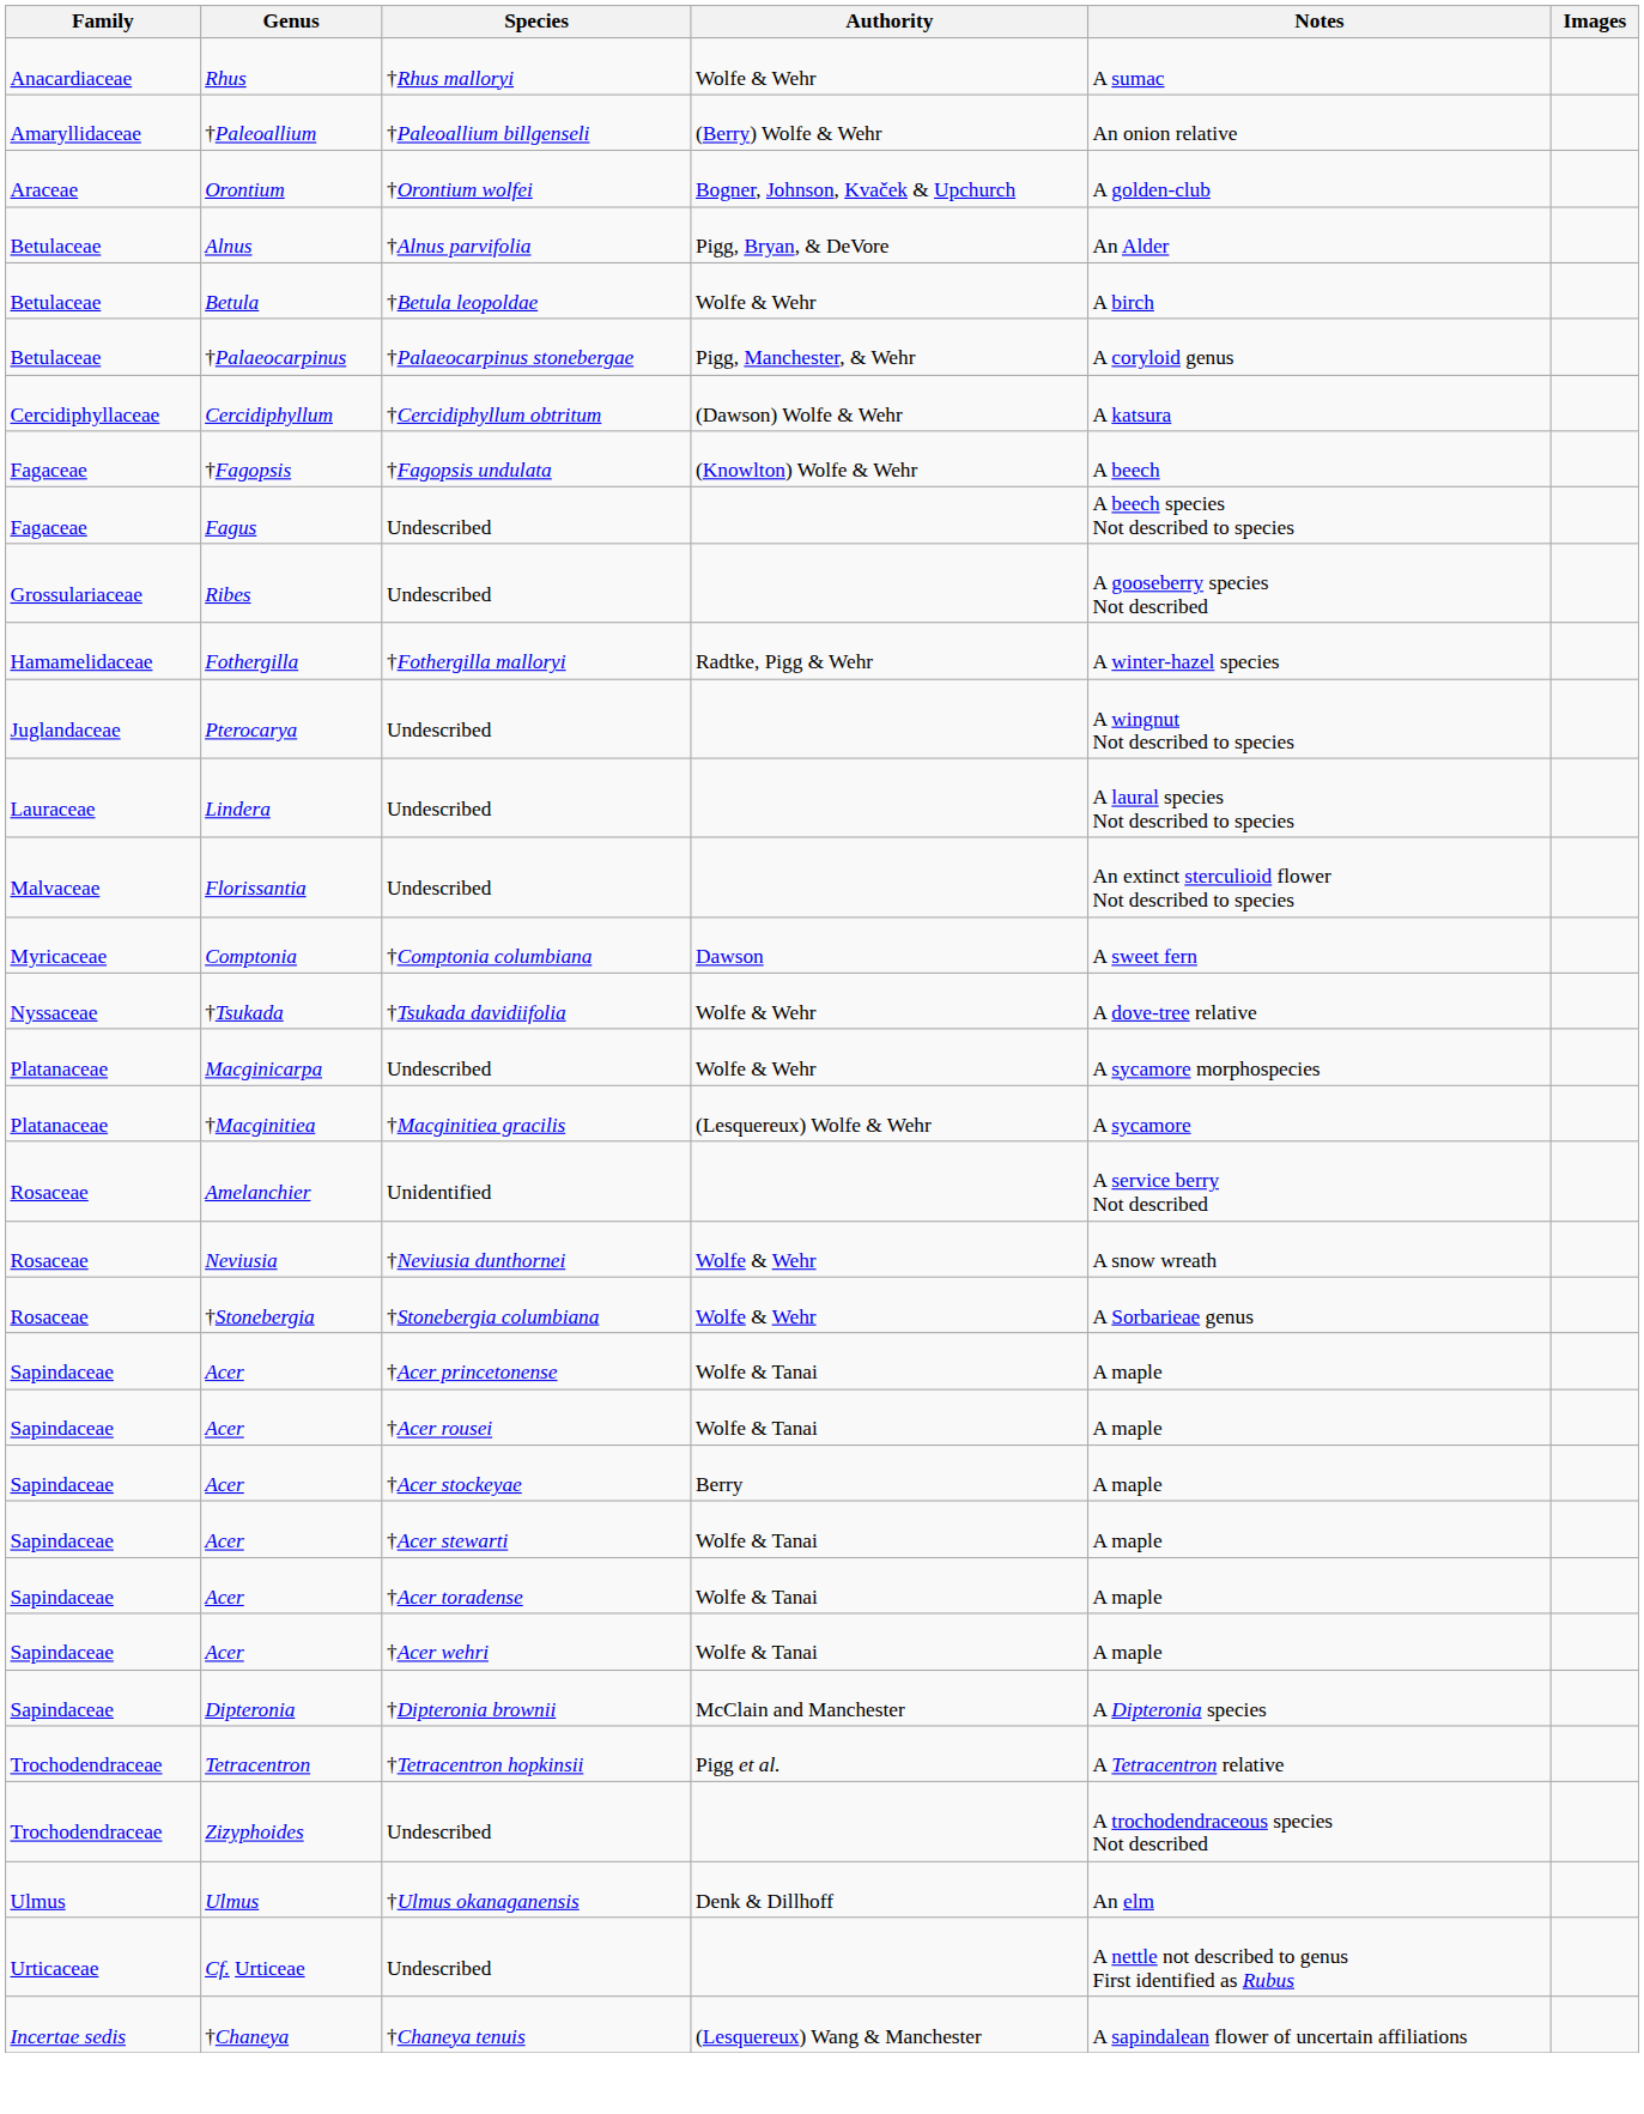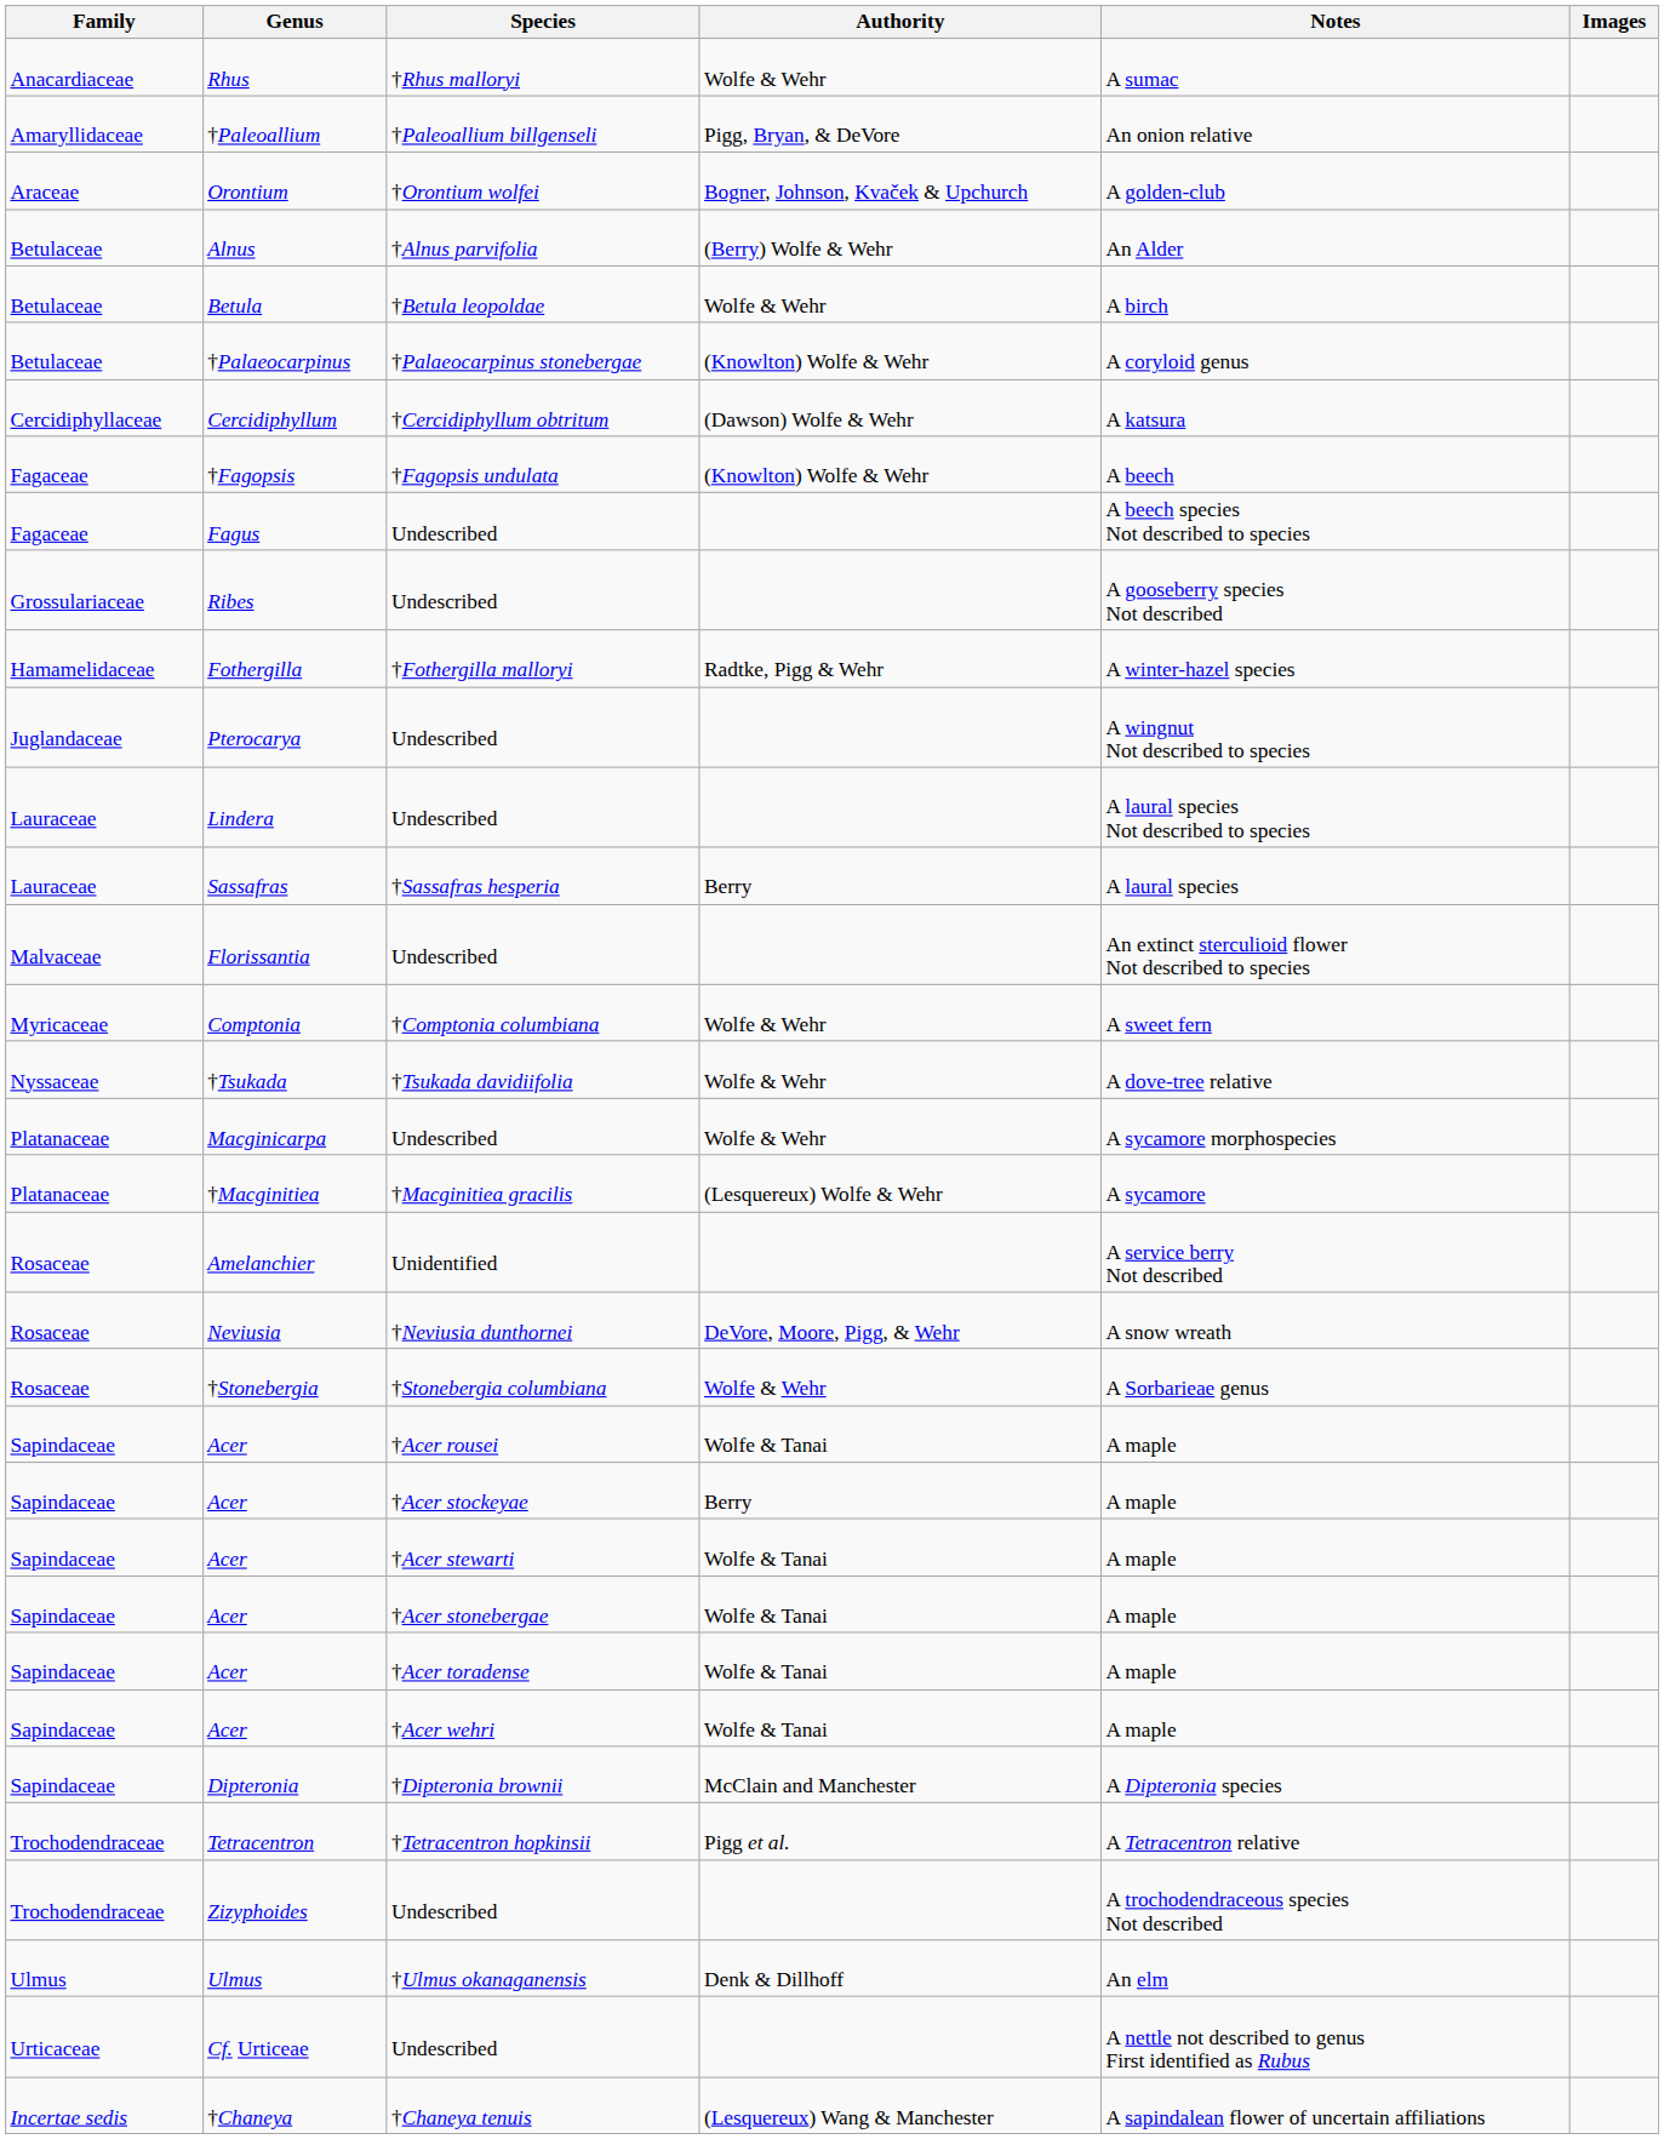†Paleoallium | Authority: (Berry) Wolfe & Wehr -> Pigg, Bryan, & DeVore
Alnus | Authority: Pigg, Bryan, & DeVore -> (Berry) Wolfe & Wehr
†Palaeocarpinus | Authority: Pigg, Manchester, & Wehr -> (Knowlton) Wolfe & Wehr
+ row: Lauraceae | Sassafras | †Sassafras hesperia | Berry | A laural species
Comptonia | Authority: Dawson -> Wolfe & Wehr
Neviusia | Authority: Wolfe & Wehr -> DeVore, Moore, Pigg, & Wehr
- row: Sapindaceae | Acer | †Acer princetonense | Wolfe & Tanai | A maple
+ row: Sapindaceae | Acer | †Acer stonebergae | Wolfe & Tanai | A maple
